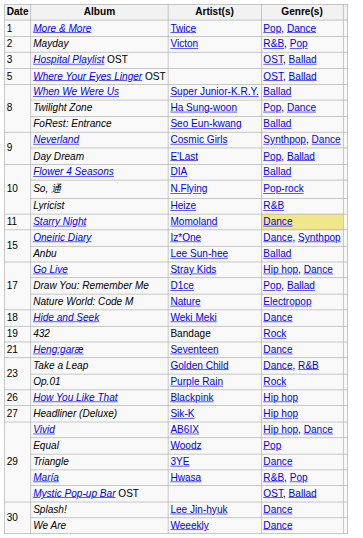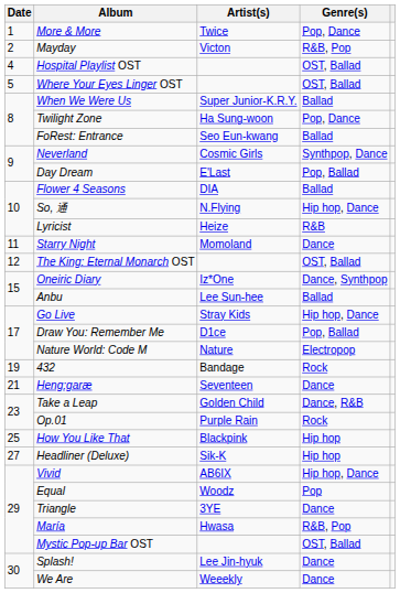Hospital Playlist OST | Date: 3 -> 4
So, 通 | Genre(s): Pop-rock -> Hip hop, Dance
Starry Night | Genre(s): khaki background -> no background
+ row: 12 | The King: Eternal Monarch OST | OST, Ballad
- row: 18 | Hide and Seek | Weki Meki | Dance
How You Like That | Date: 26 -> 25
